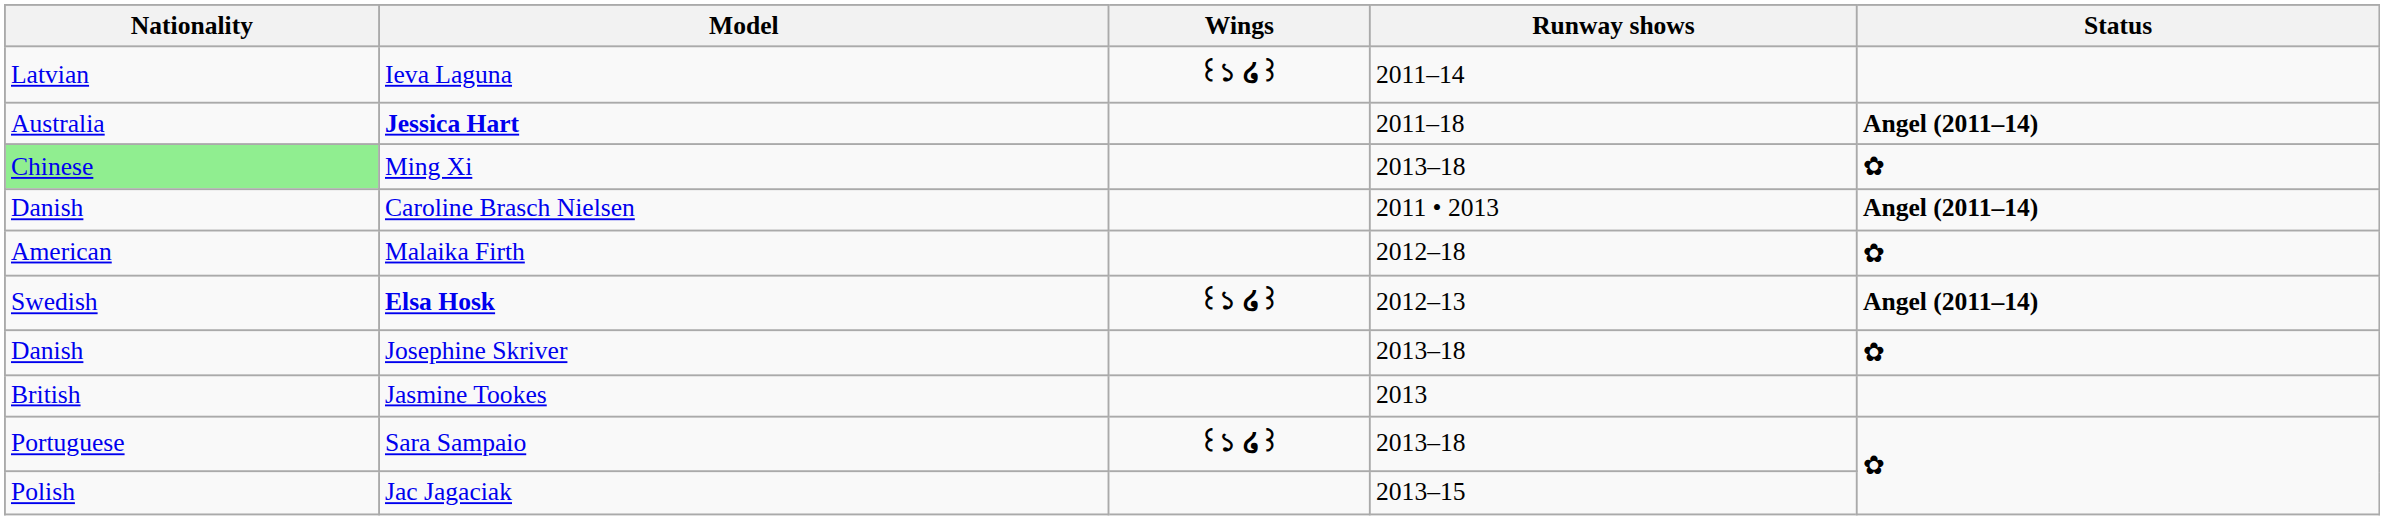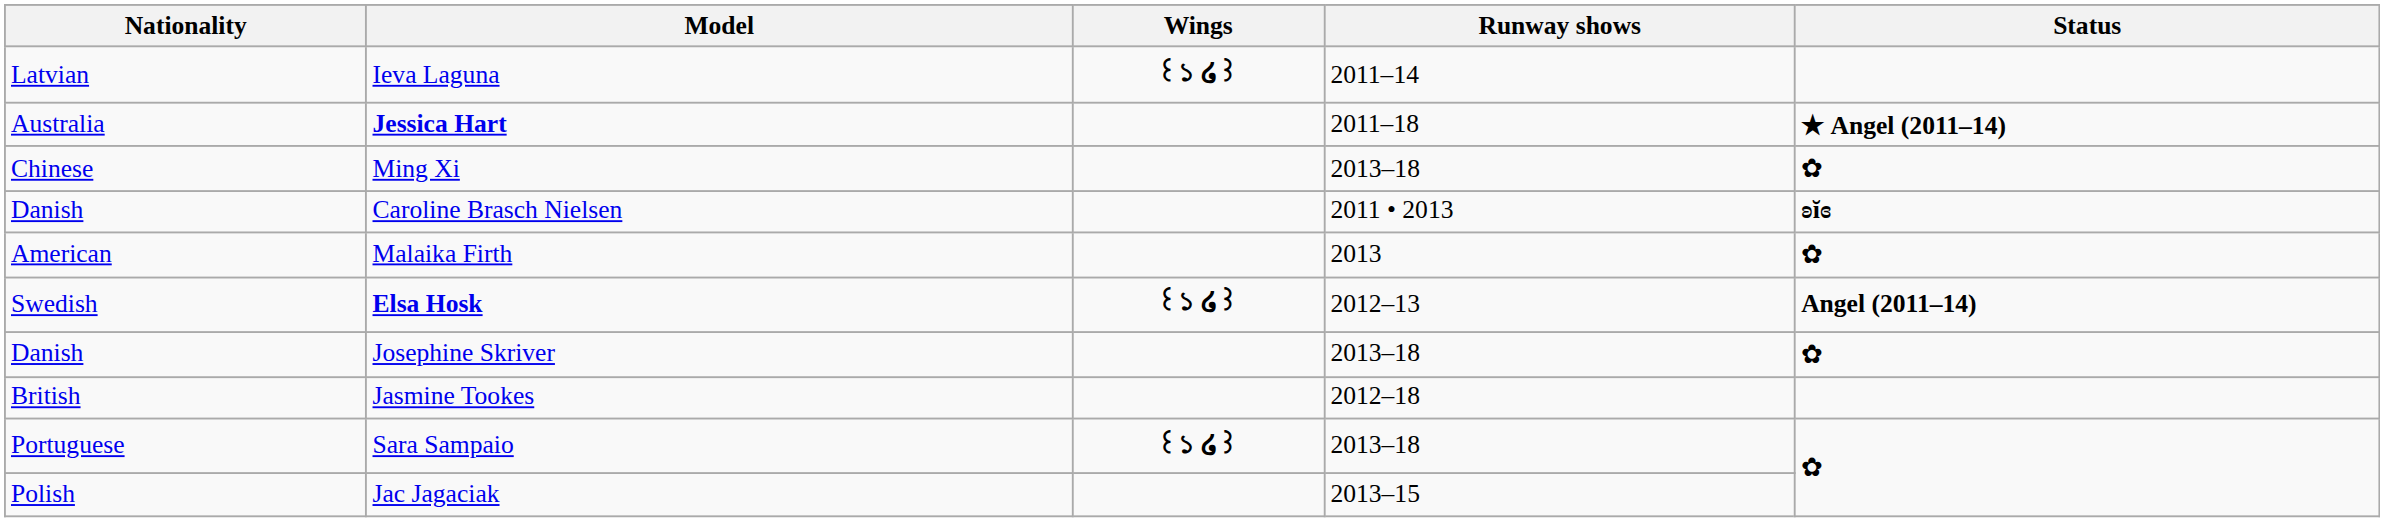Jessica Hart | Status: Angel (2011–14) -> ★ Angel (2011–14)
Ming Xi | Nationality: lightgreen background -> no background
Caroline Brasch Nielsen | Status: Angel (2011–14) -> ʚĭɞ
Malaika Firth | Runway shows: 2012–18 -> 2013
Jasmine Tookes | Runway shows: 2013 -> 2012–18
